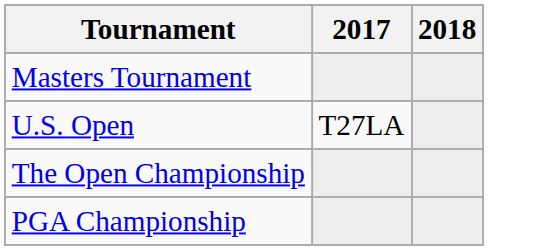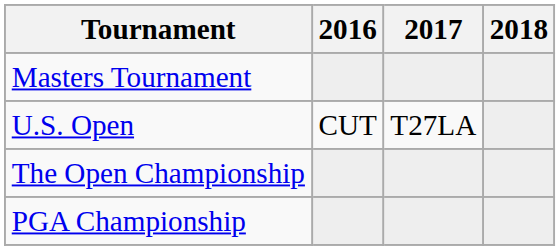+ column: 2016 | CUT
